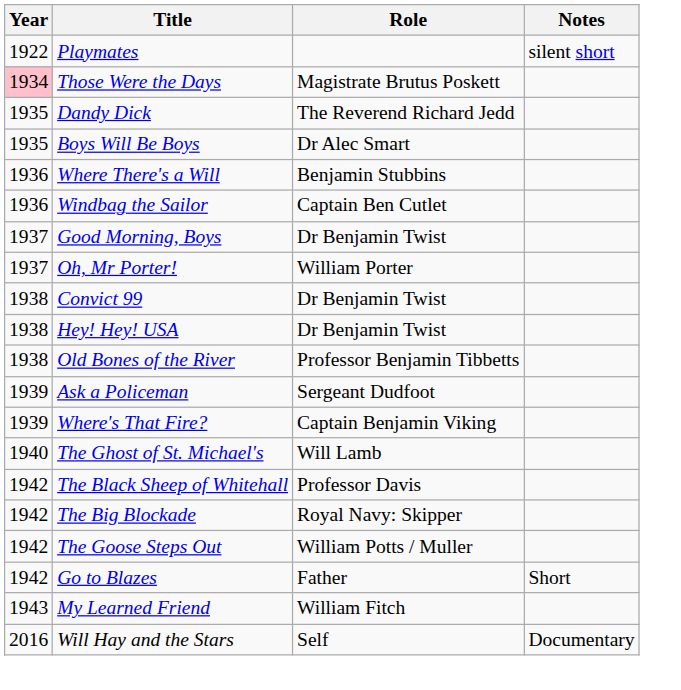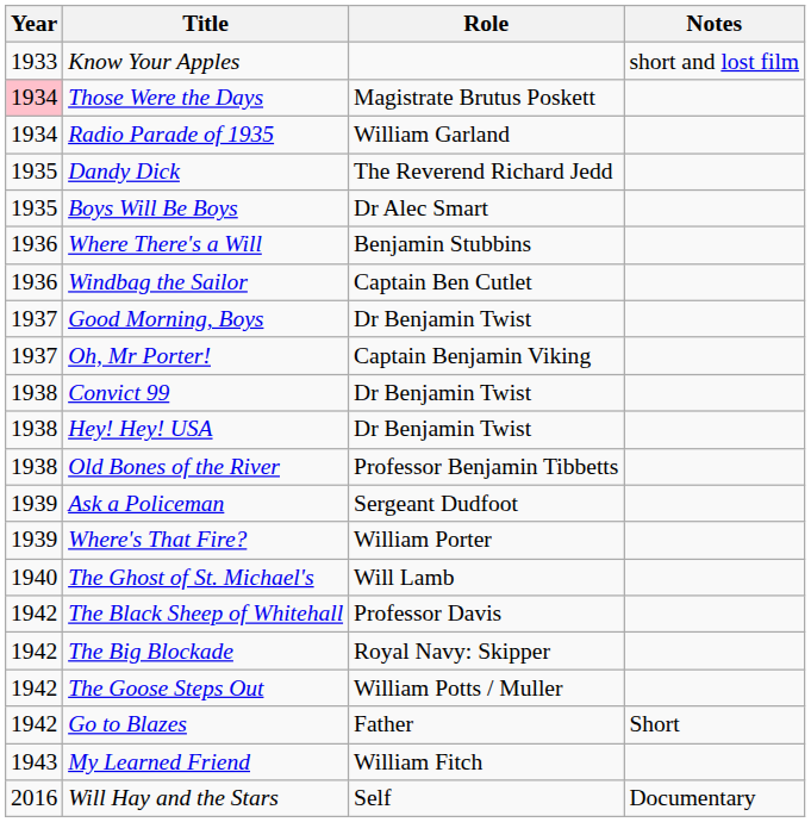- row: 1922 | Playmates | silent short
+ row: 1933 | Know Your Apples | short and lost film
+ row: 1934 | Radio Parade of 1935 | William Garland
Oh, Mr Porter! | Role: William Porter -> Captain Benjamin Viking
Where's That Fire? | Role: Captain Benjamin Viking -> William Porter
